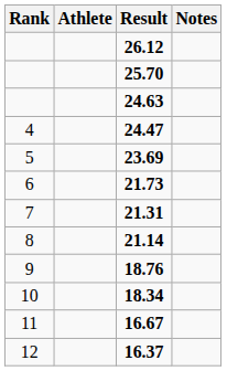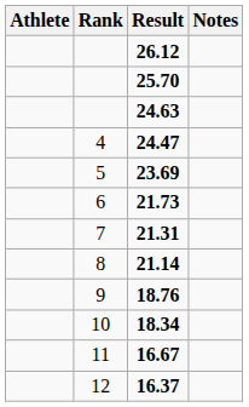columns swapped: Rank <-> Athlete
